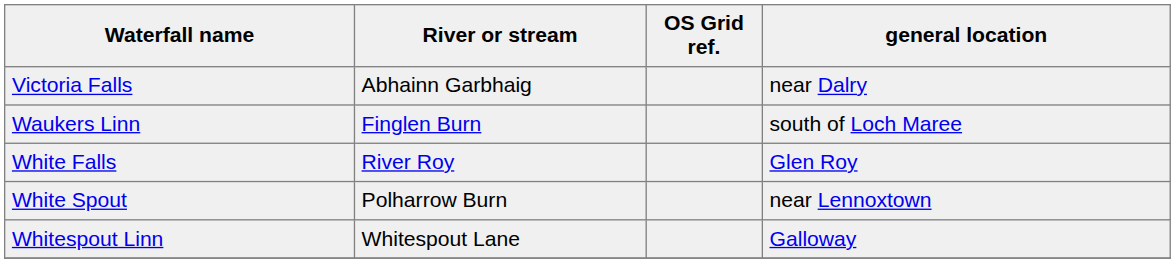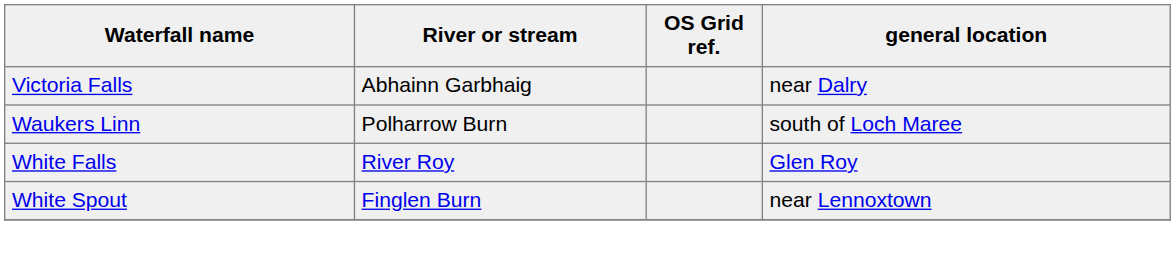Waukers Linn | River or stream: Finglen Burn -> Polharrow Burn
White Spout | River or stream: Polharrow Burn -> Finglen Burn
- row: Whitespout Linn | Whitespout Lane | Galloway
